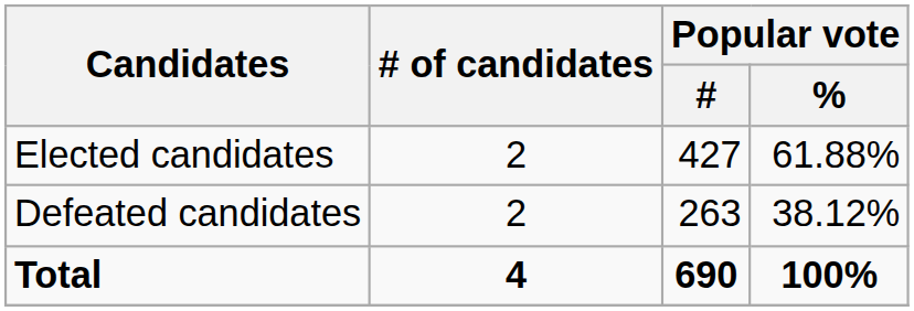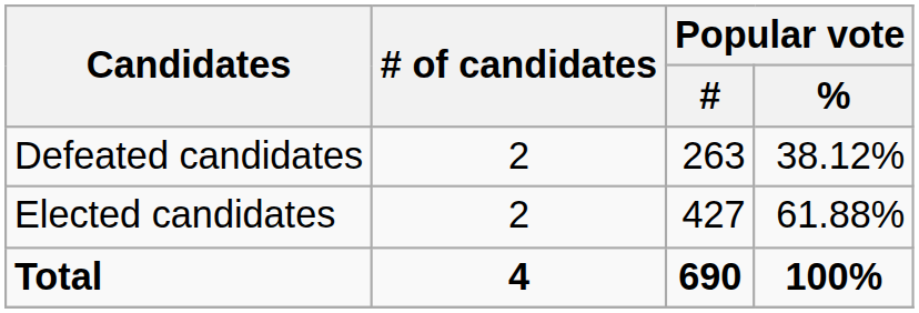rows swapped: Elected candidates <-> Defeated candidates
